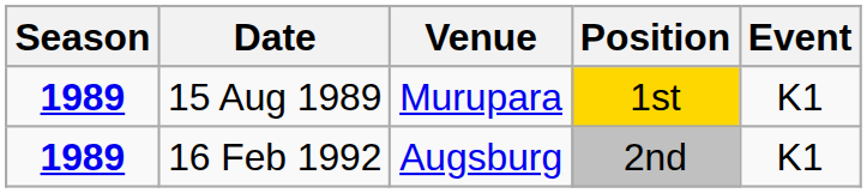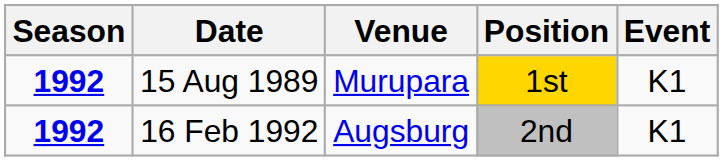15 Aug 1989 | Season: 1989 -> 1992
16 Feb 1992 | Season: 1989 -> 1992
